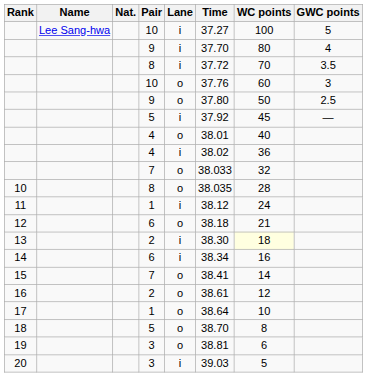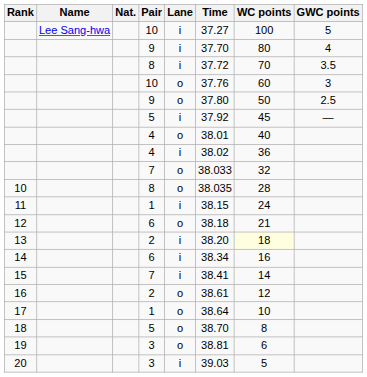11 | Time: 38.12 -> 38.15
13 | Time: 38.30 -> 38.20
15 | Lane: o -> i
